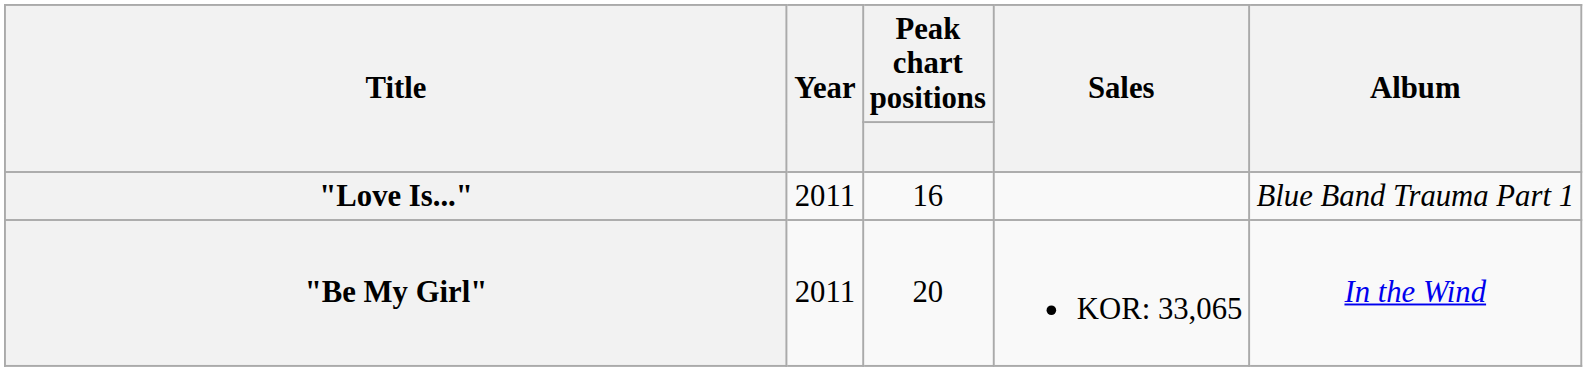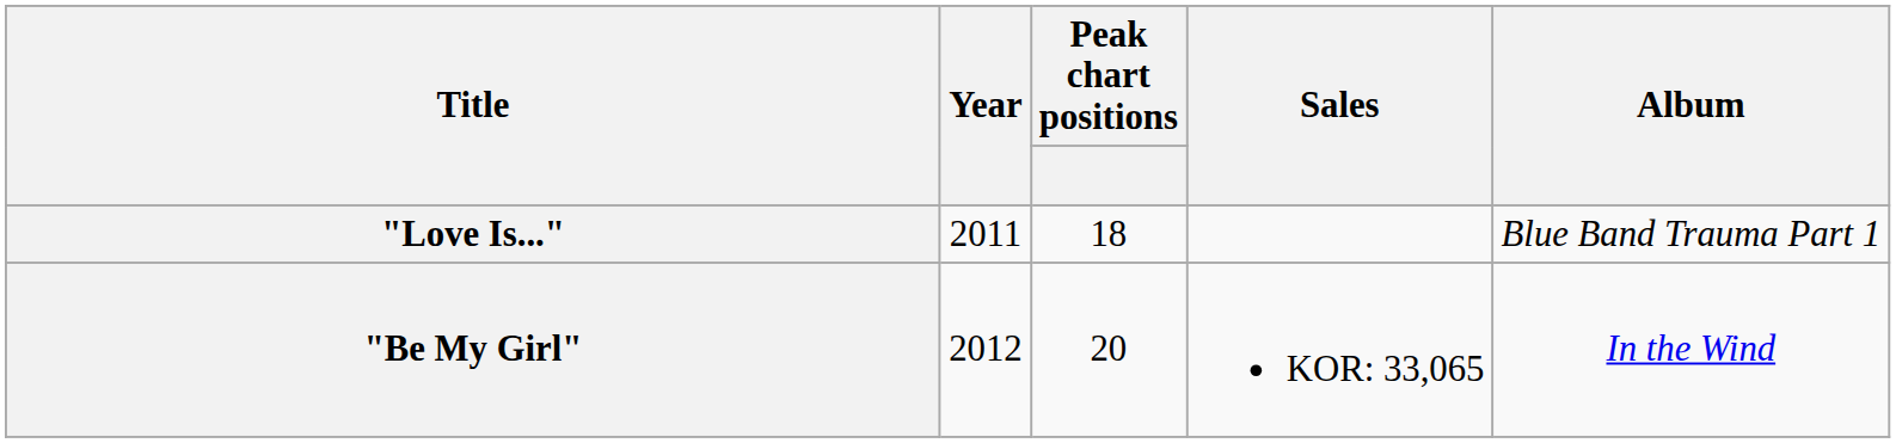"Love Is..." | Peak chart positions: 16 -> 18
"Be My Girl" | Year: 2011 -> 2012
